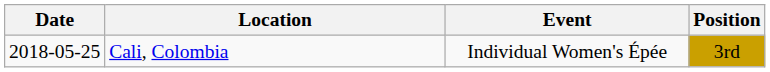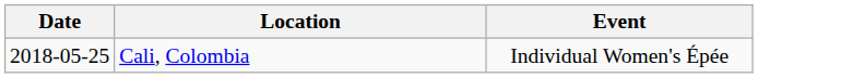- column: Position | 3rd
